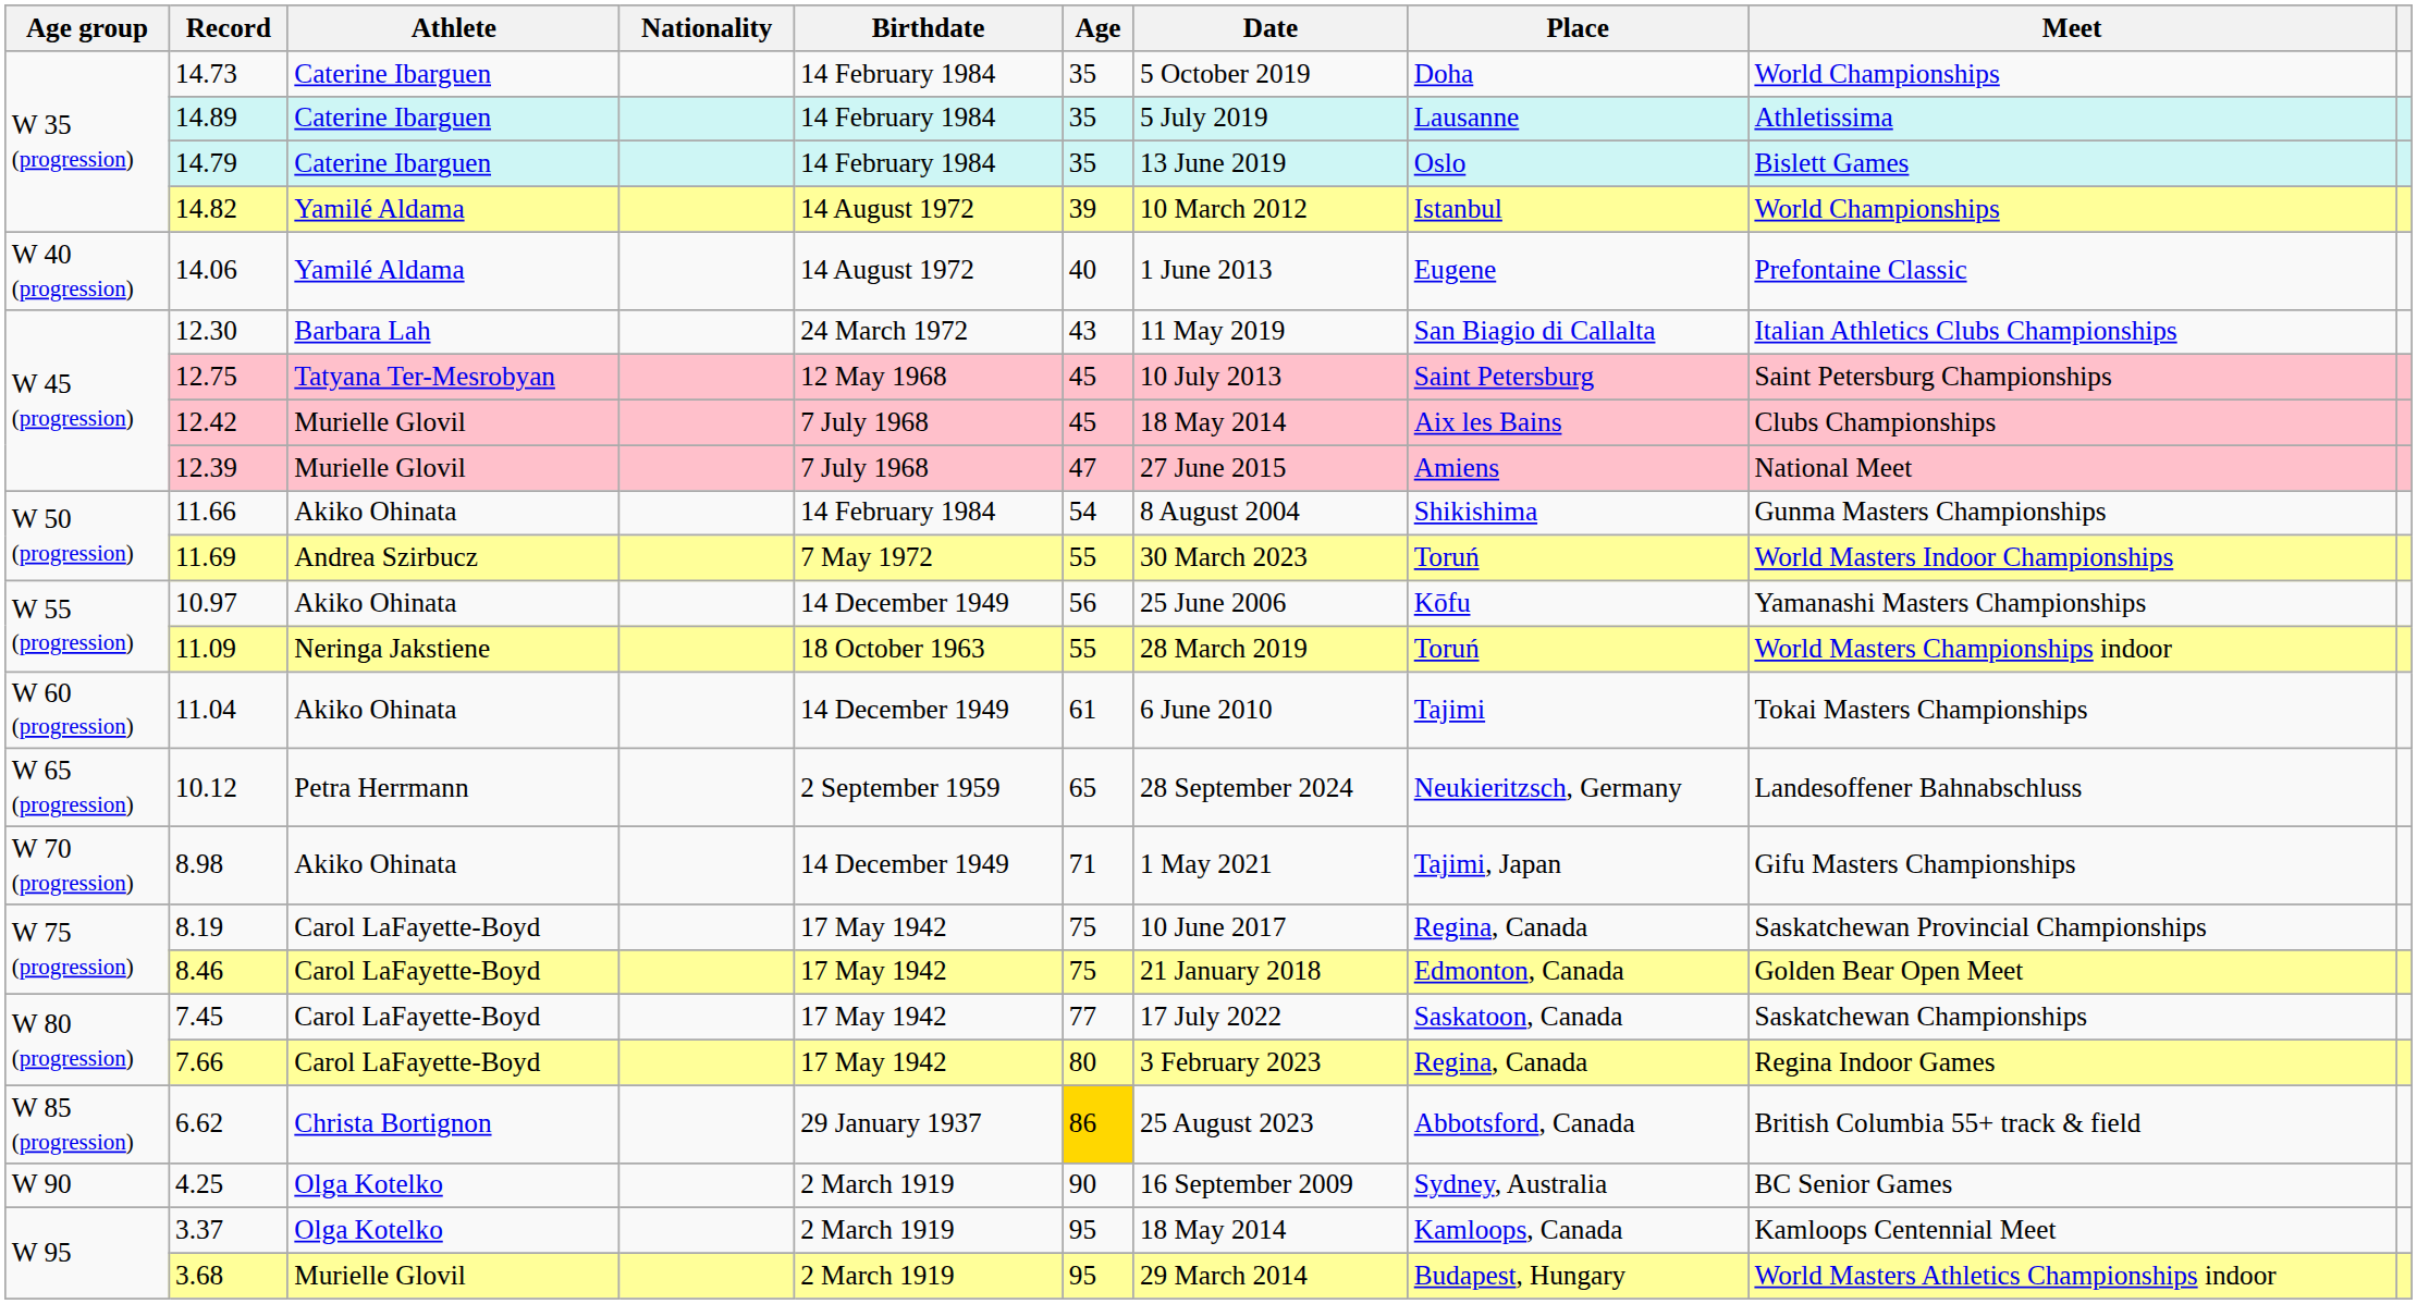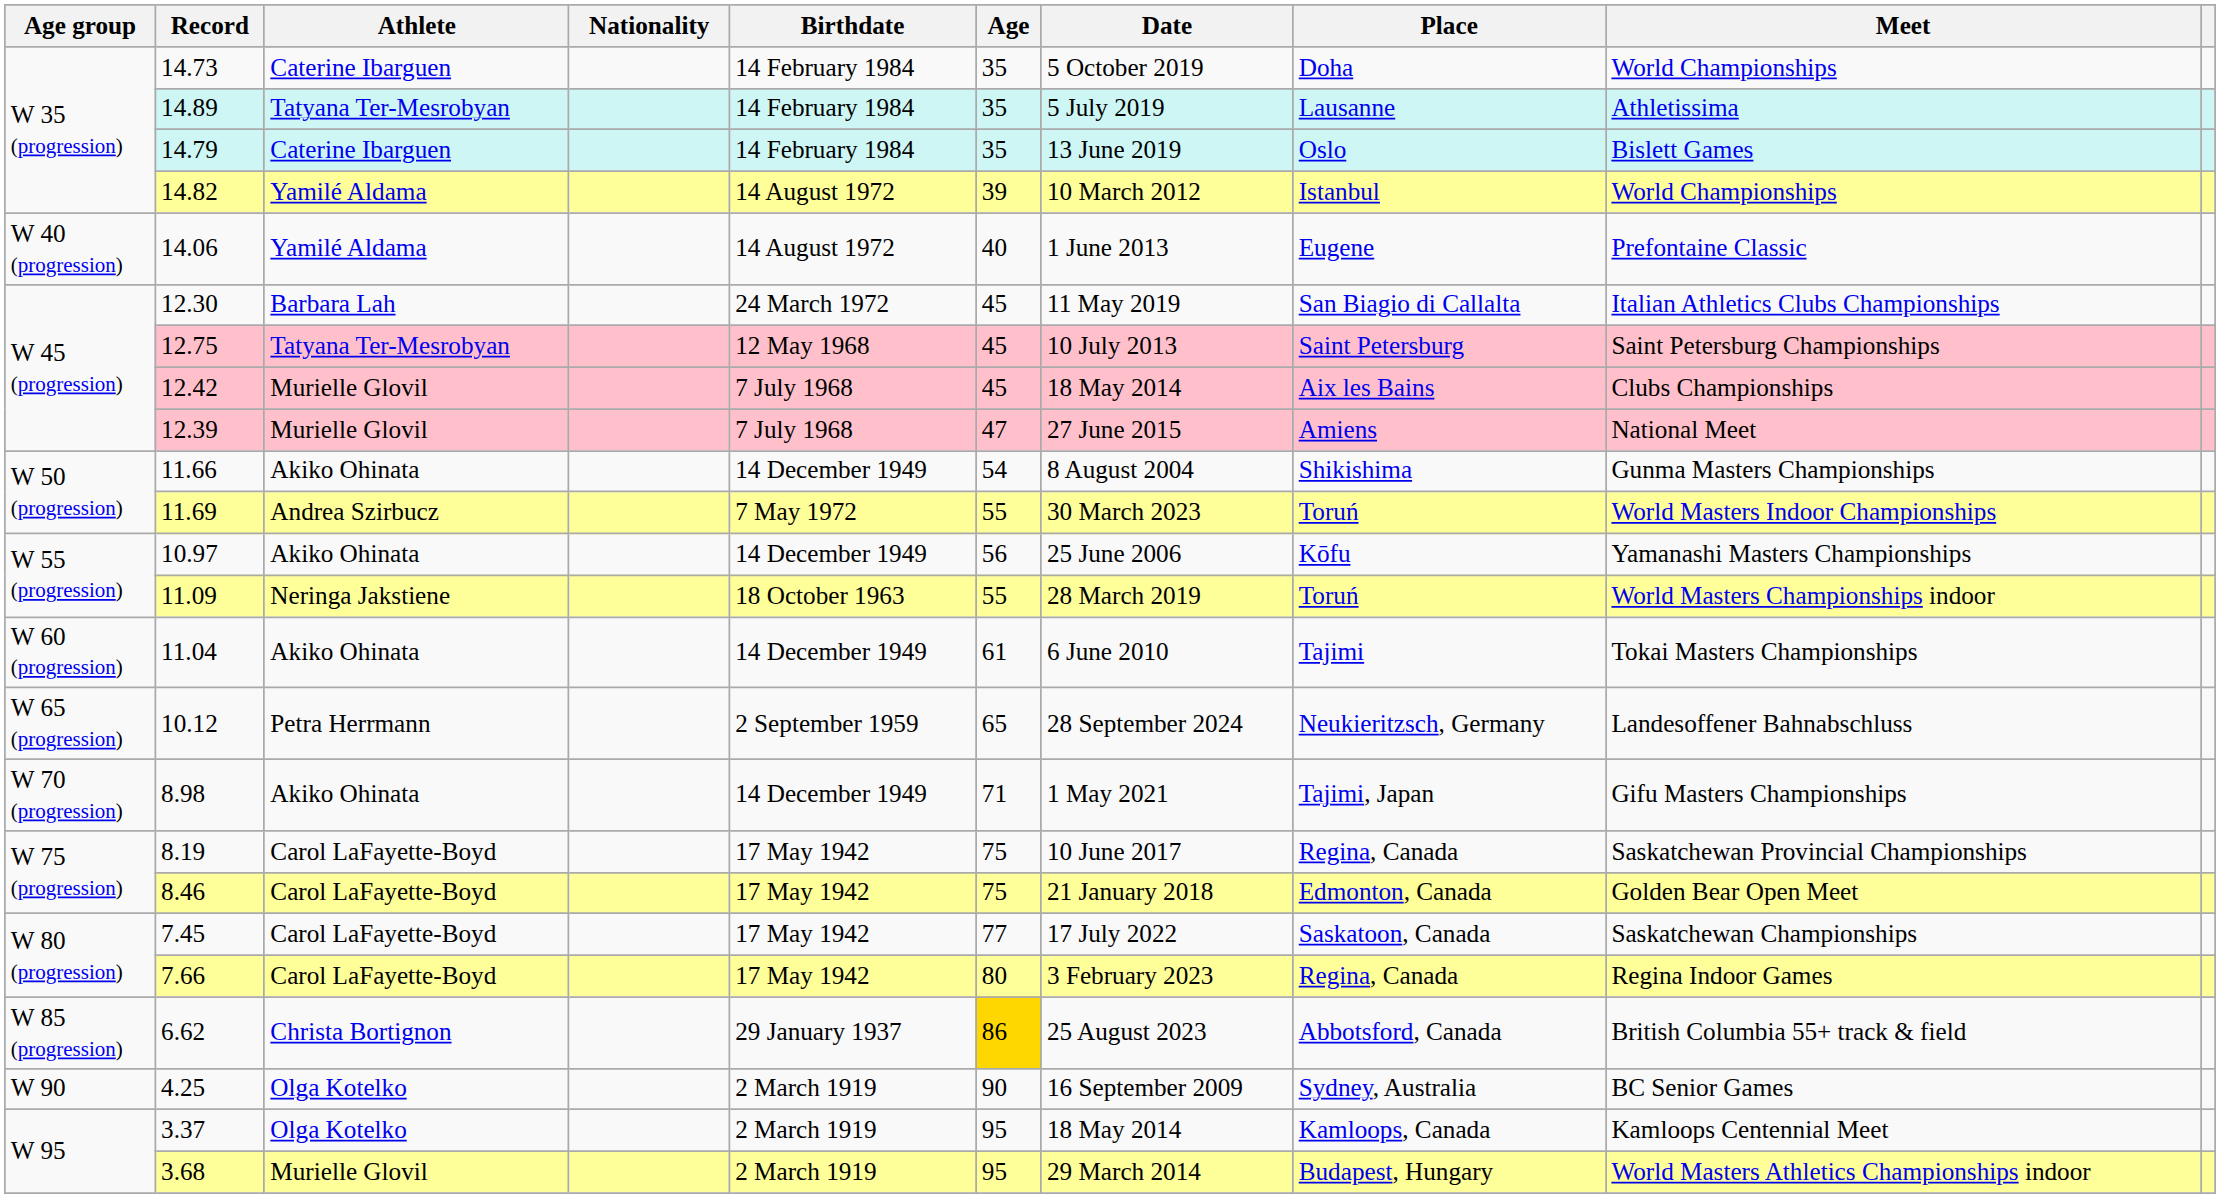14.89 | Athlete: Caterine Ibarguen -> Tatyana Ter-Mesrobyan
12.30 | Age: 43 -> 45
11.66 | Birthdate: 14 February 1984 -> 14 December 1949
